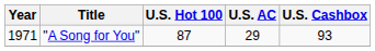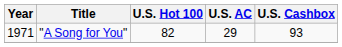"A Song for You" | U.S. Hot 100: 87 -> 82
